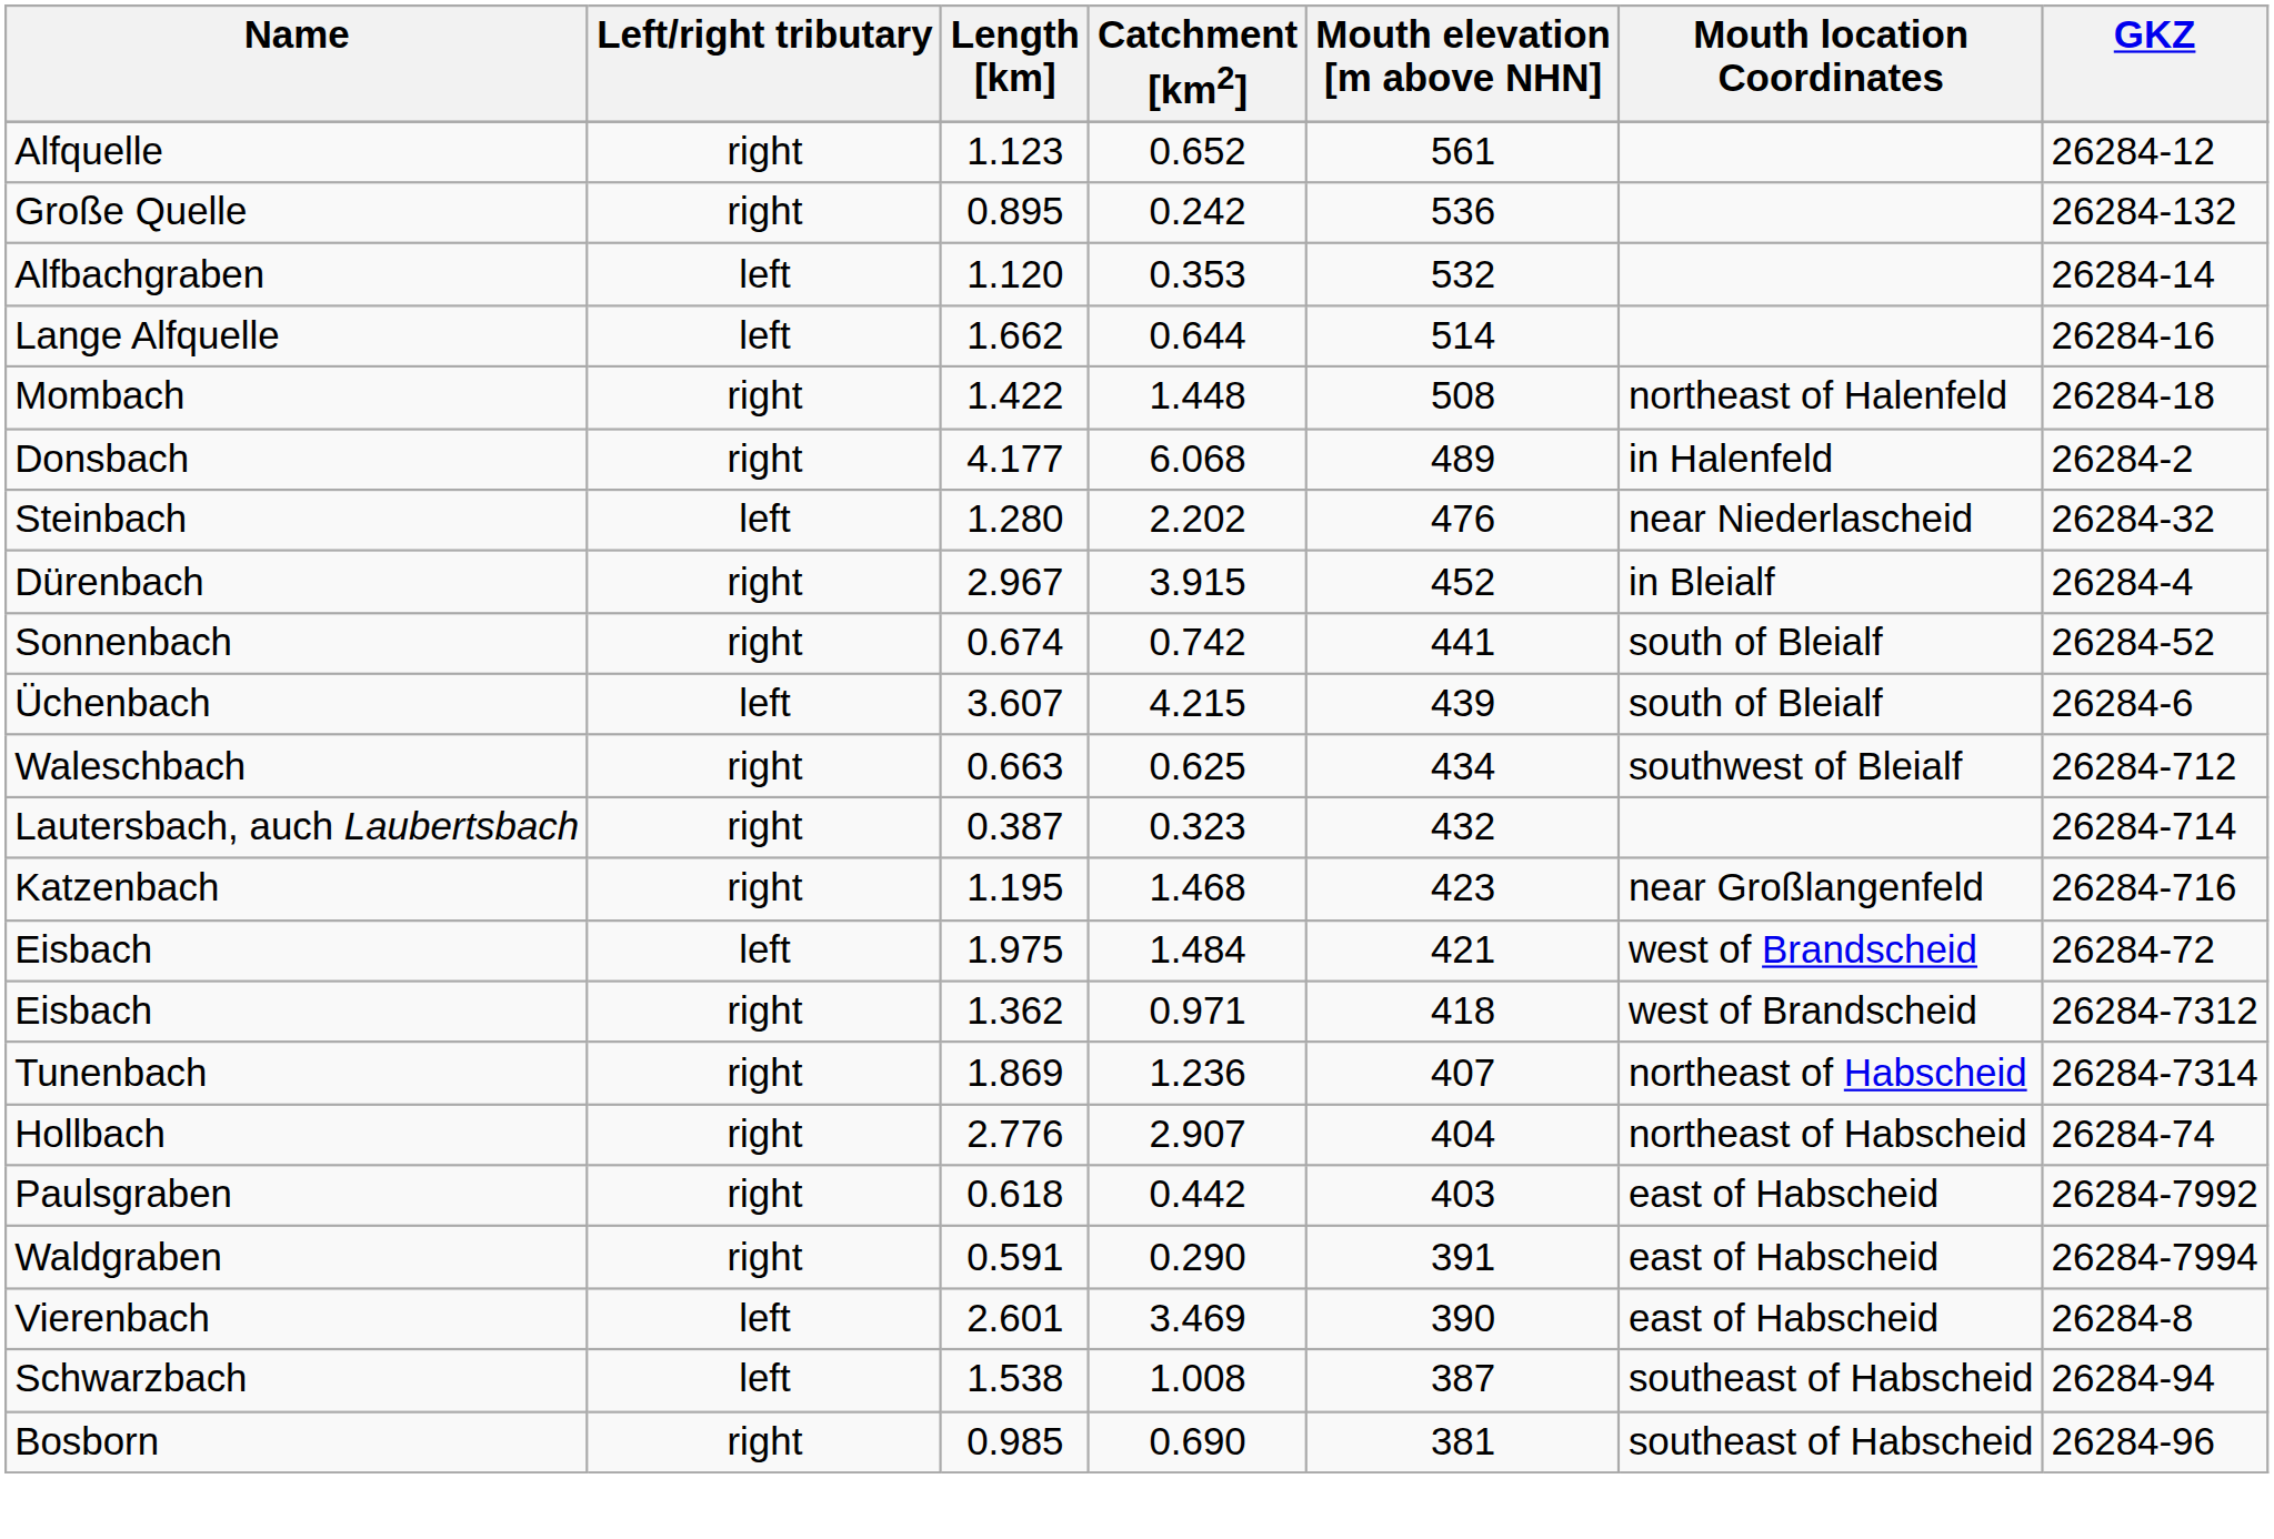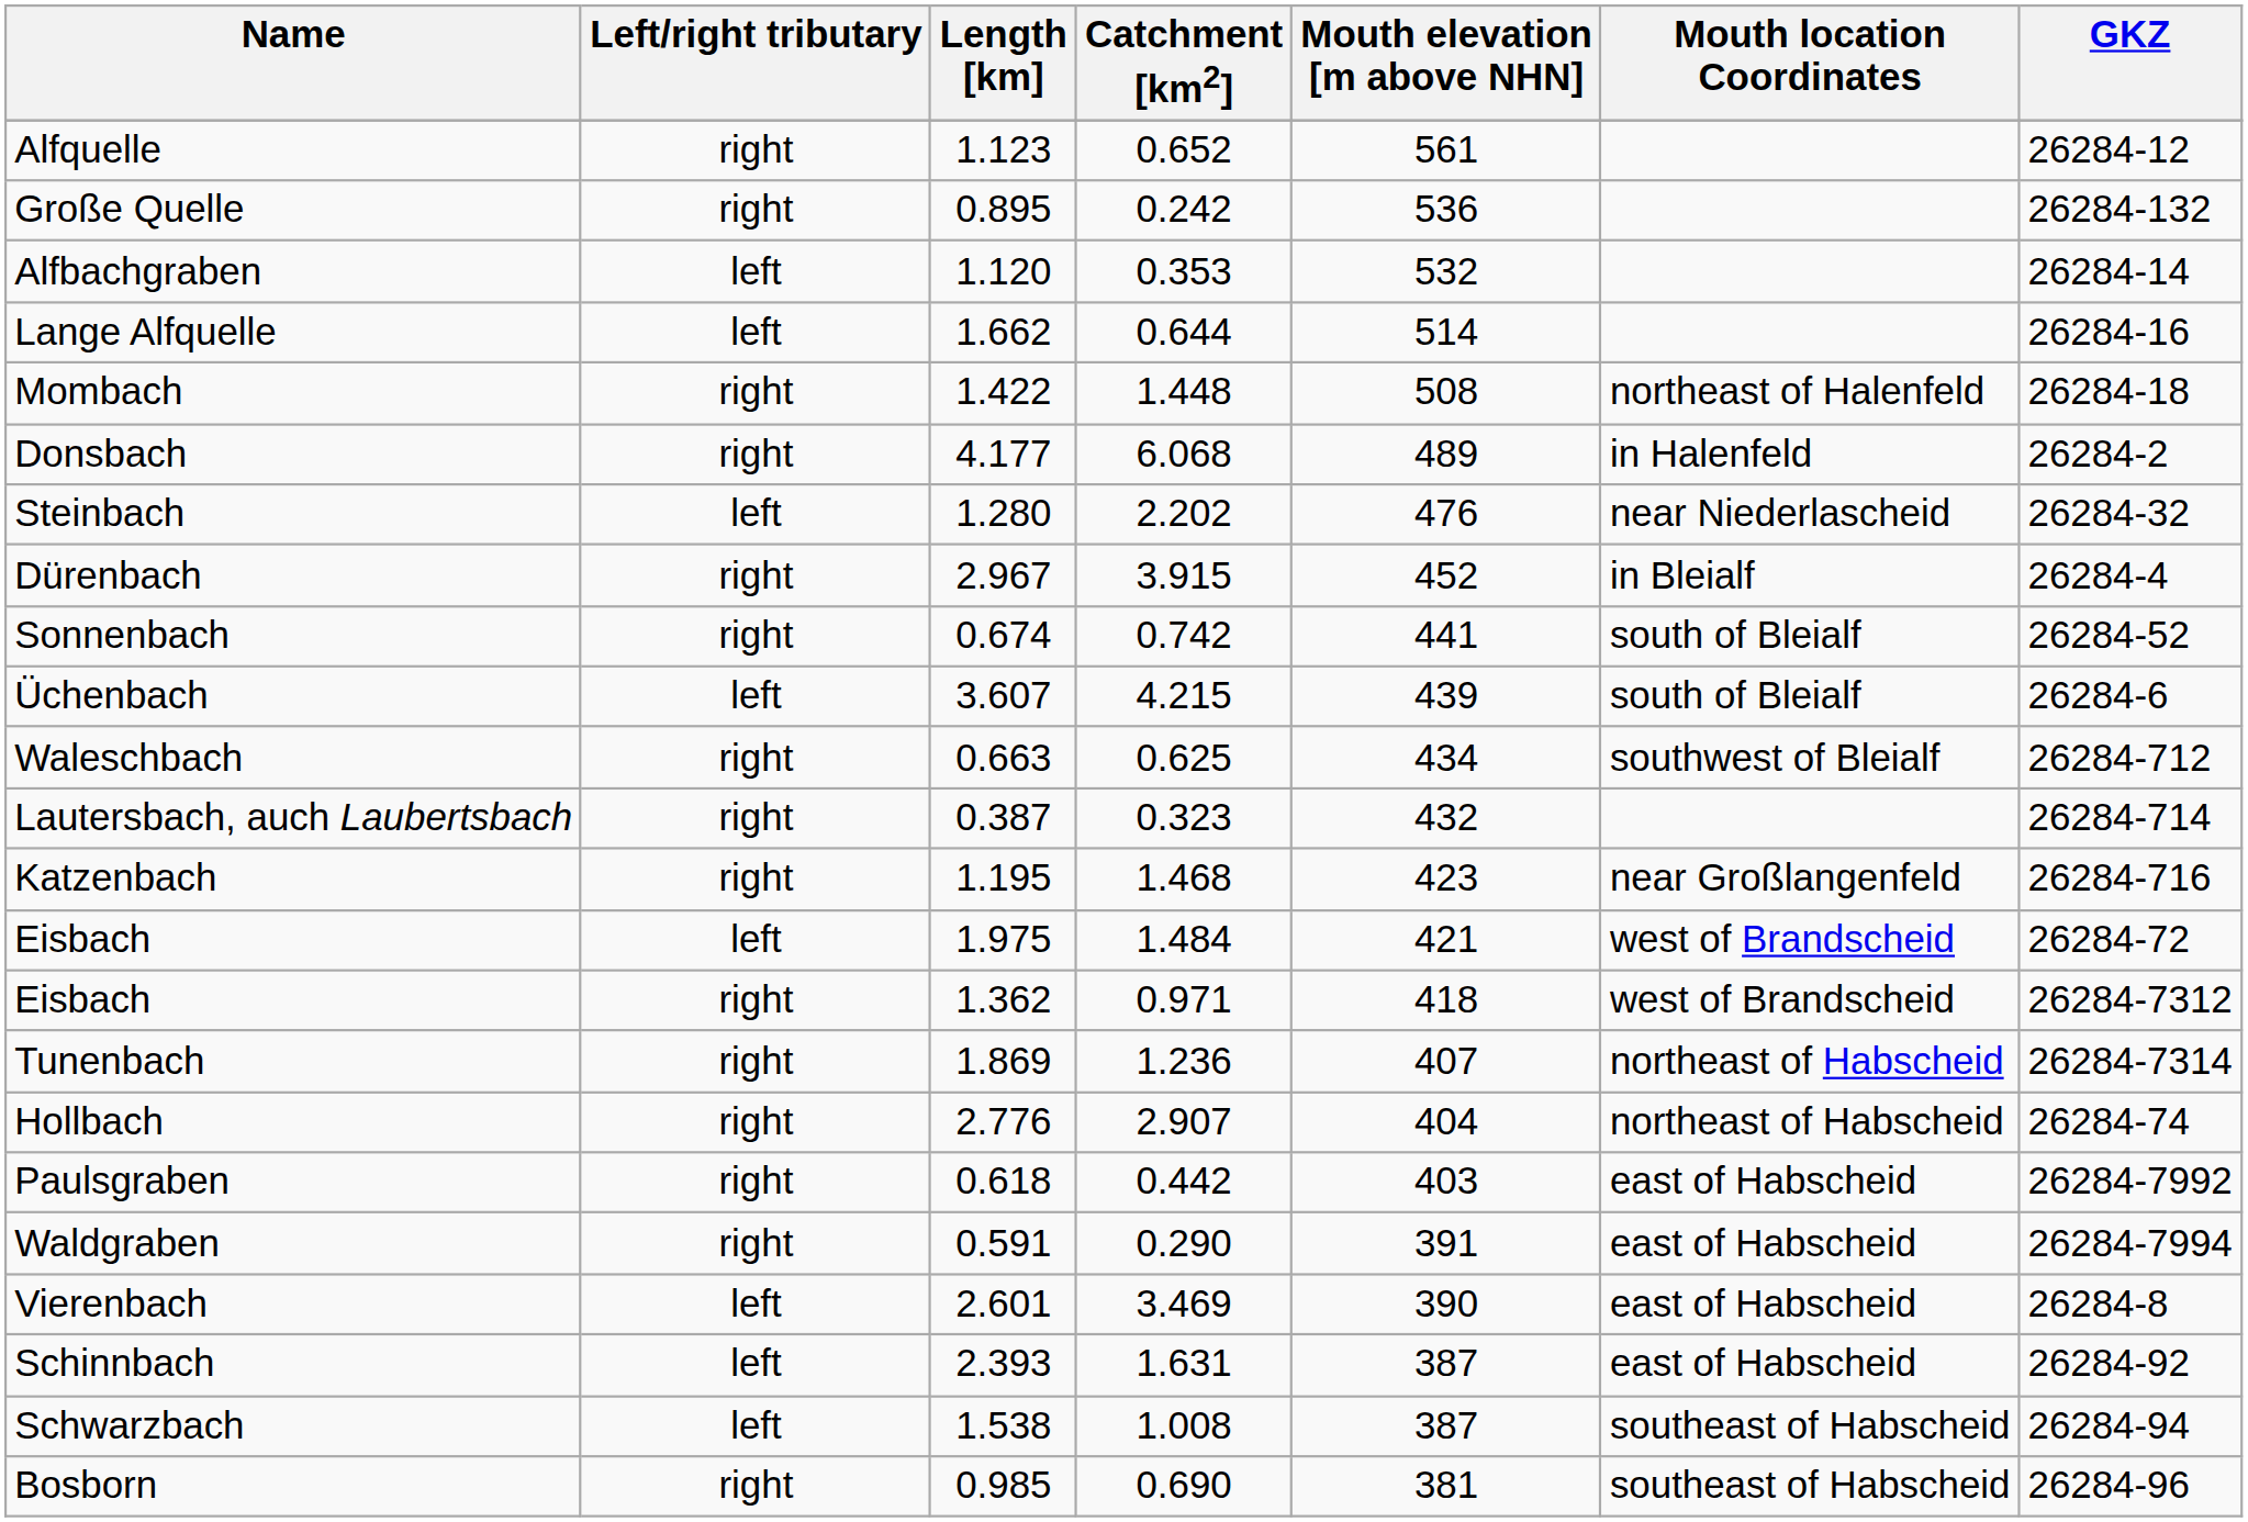+ row: Schinnbach | left | 2.393 | 1.631 | 387 | east of Habscheid | 26284-92
